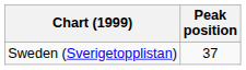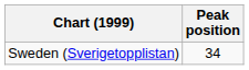Sweden (Sverigetopplistan) | Peak position: 37 -> 34
